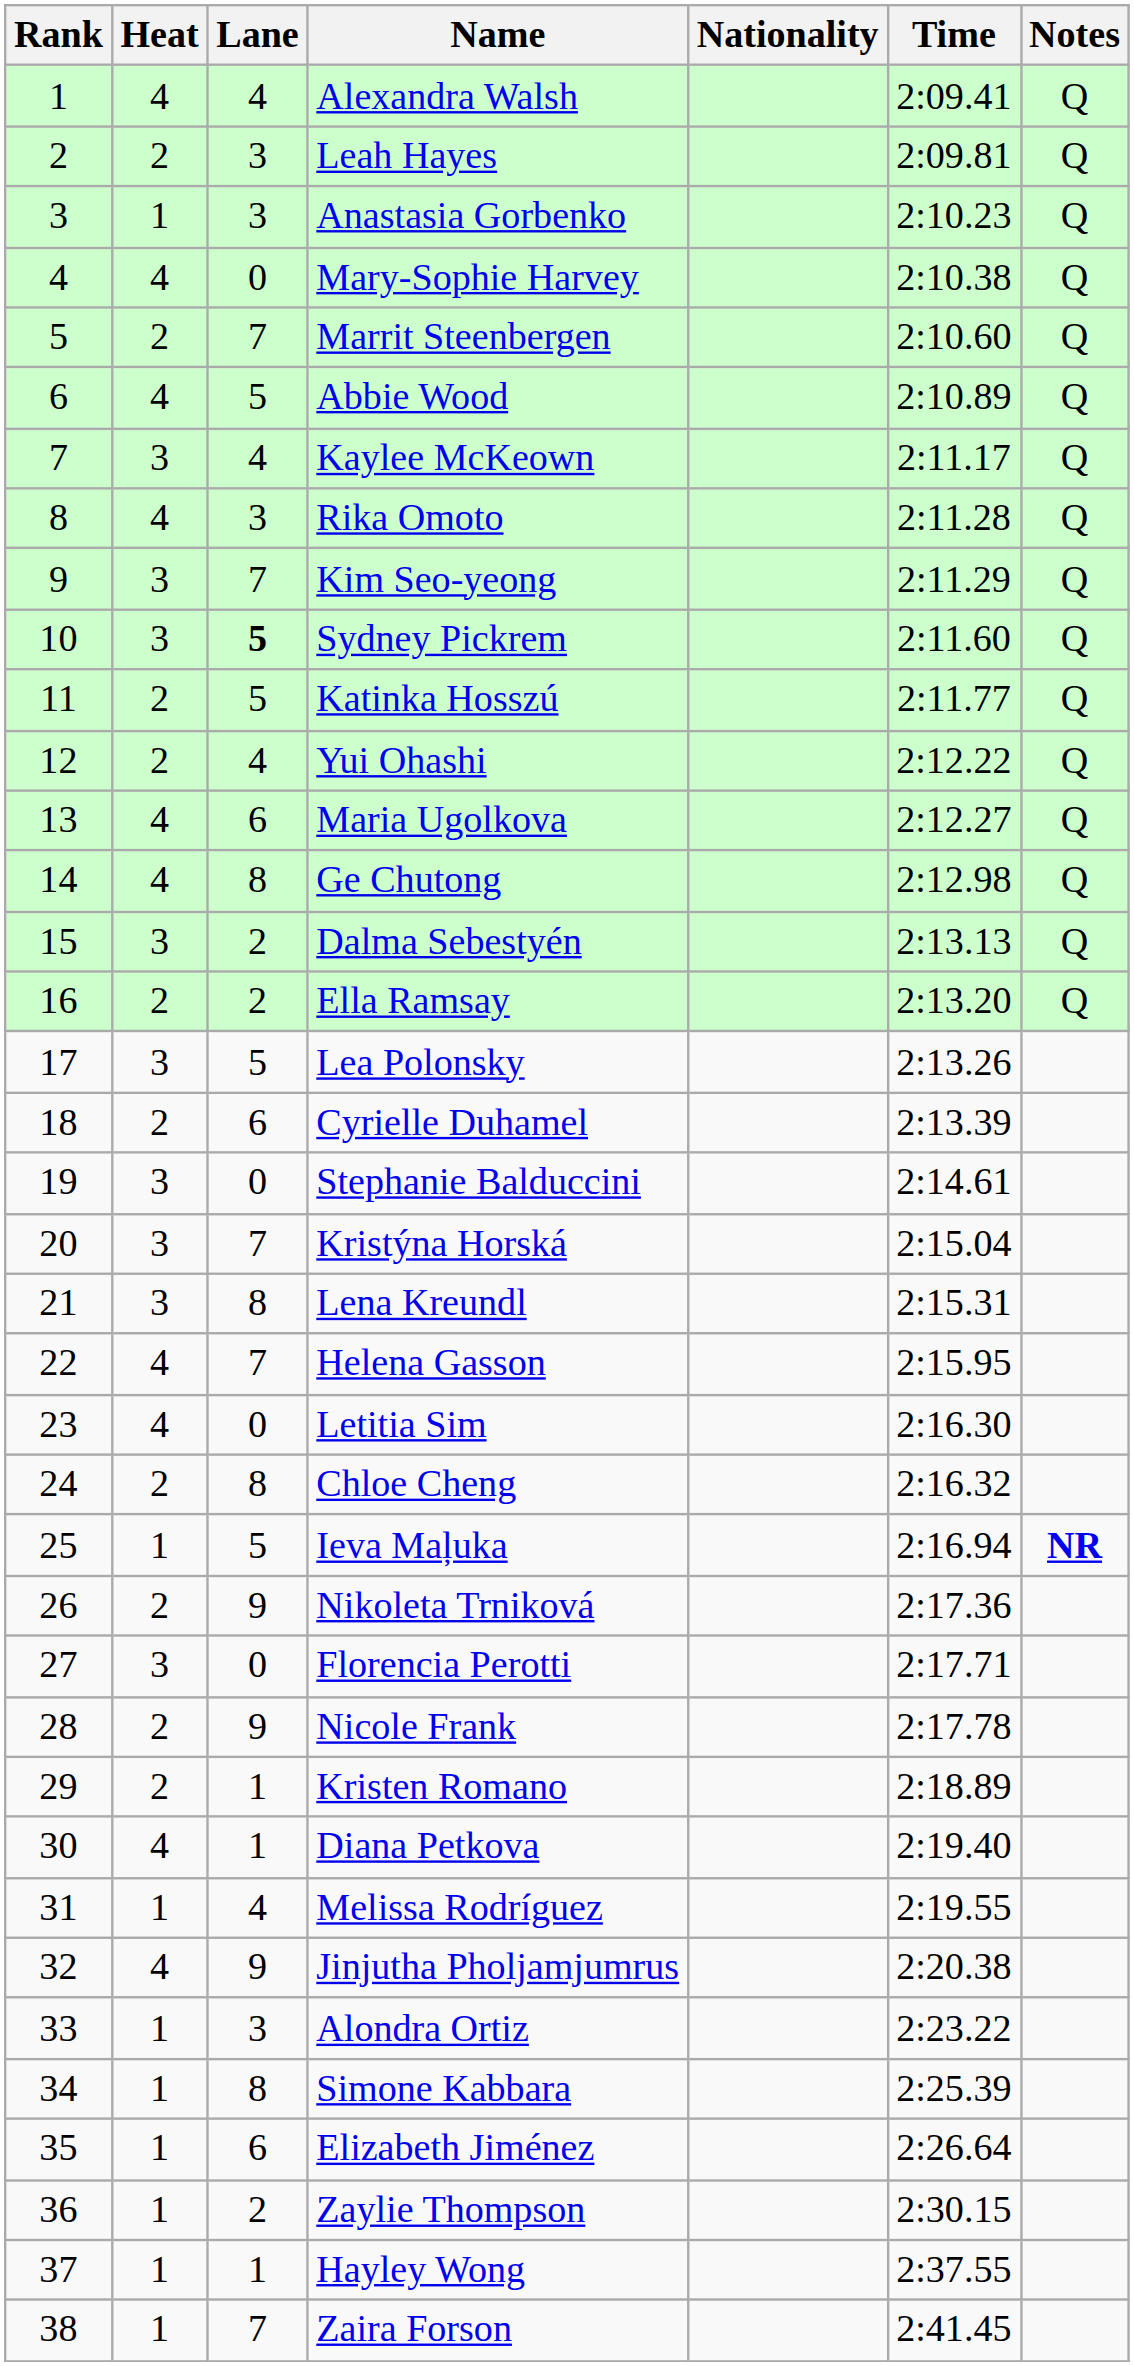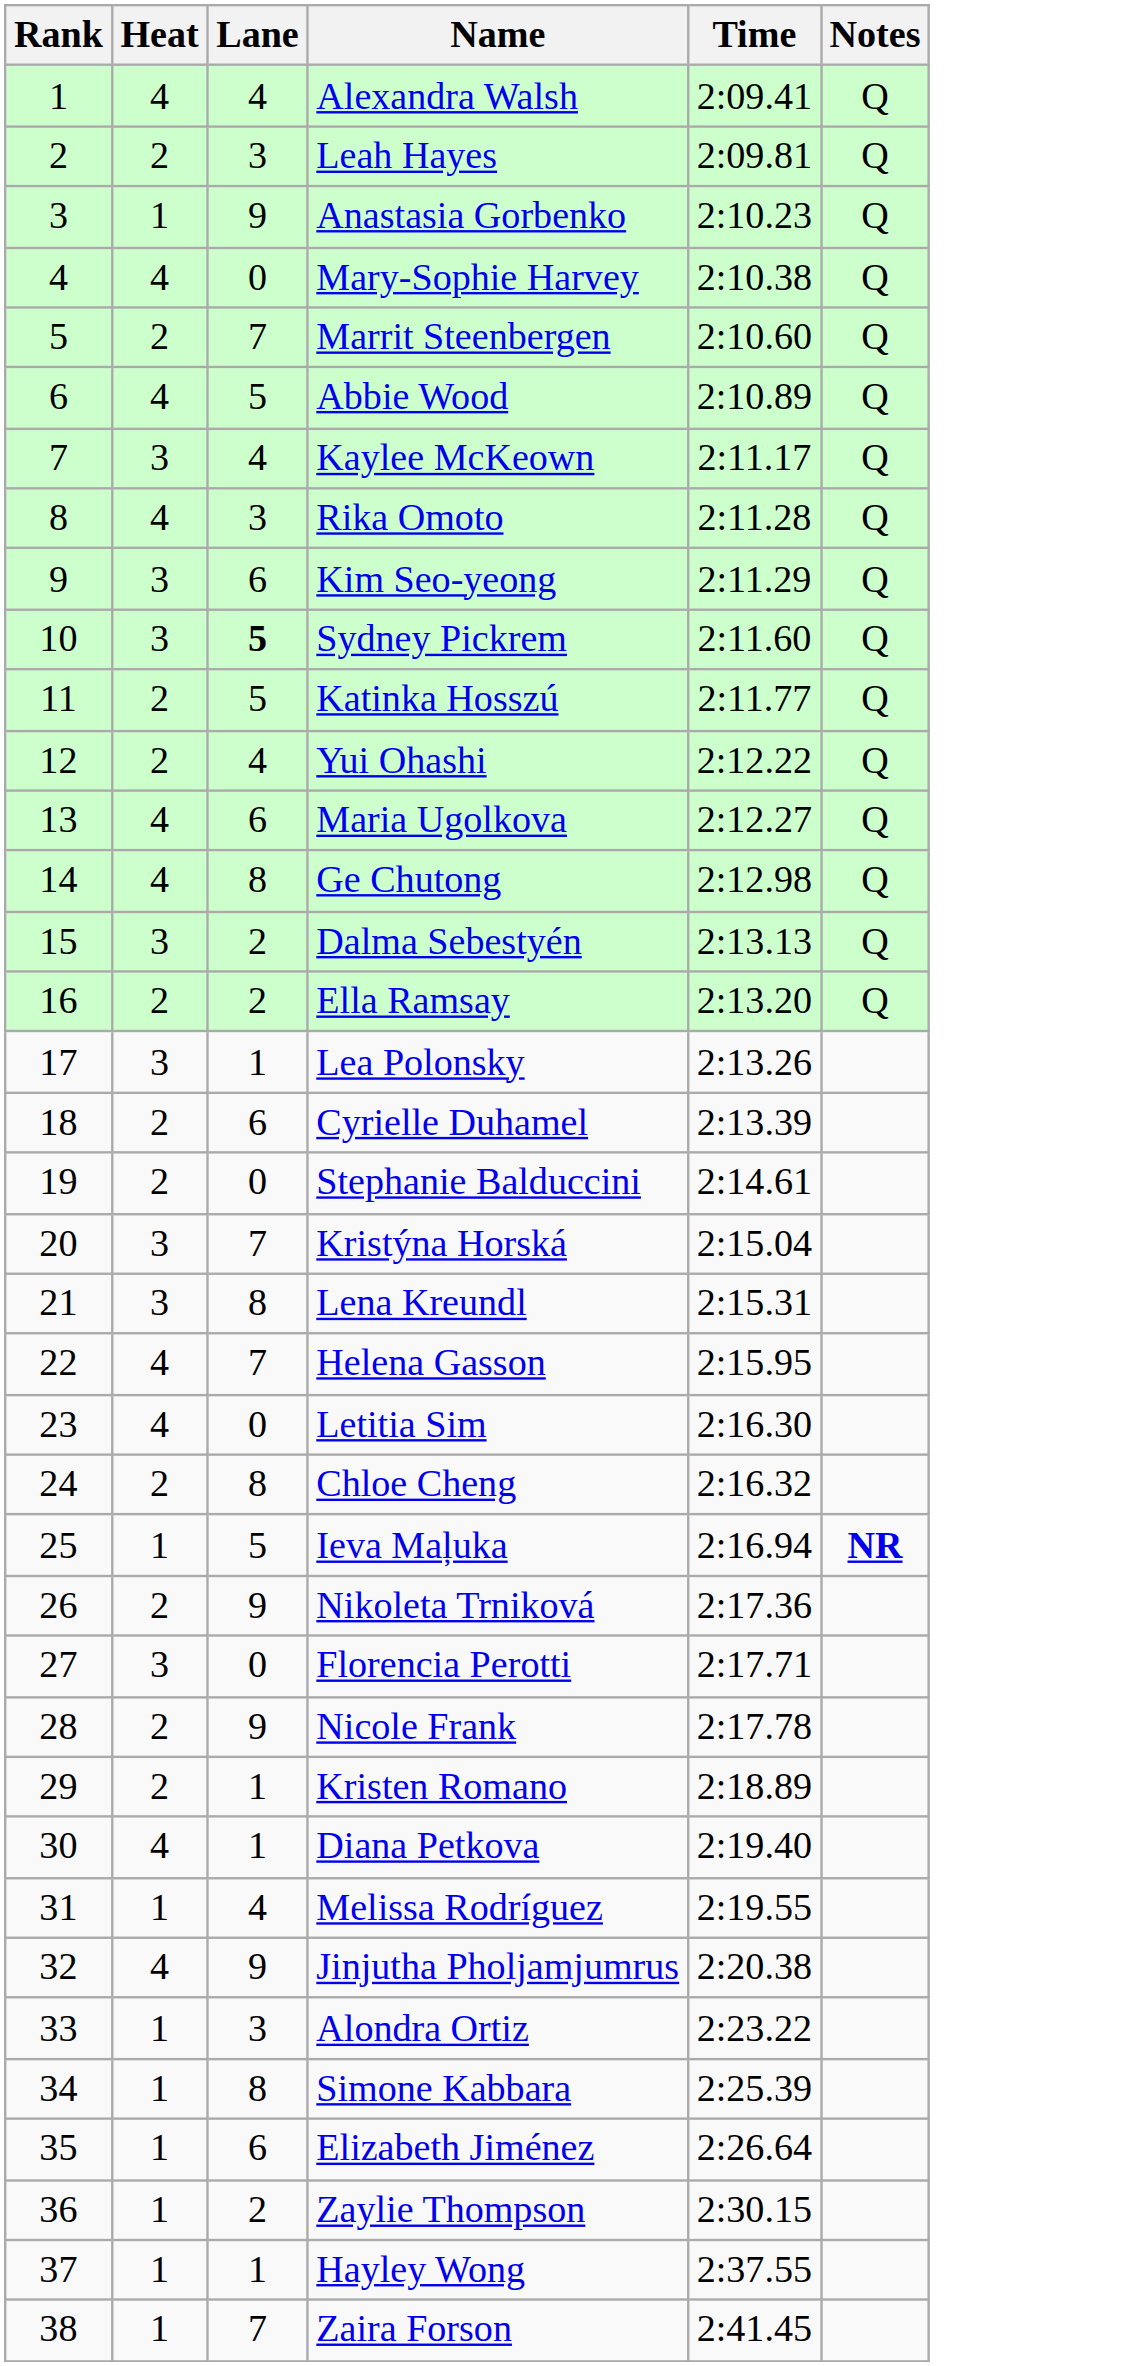- column: Nationality
Anastasia Gorbenko | Lane: 3 -> 9
Kim Seo-yeong | Lane: 7 -> 6
Lea Polonsky | Lane: 5 -> 1
Stephanie Balduccini | Heat: 3 -> 2
